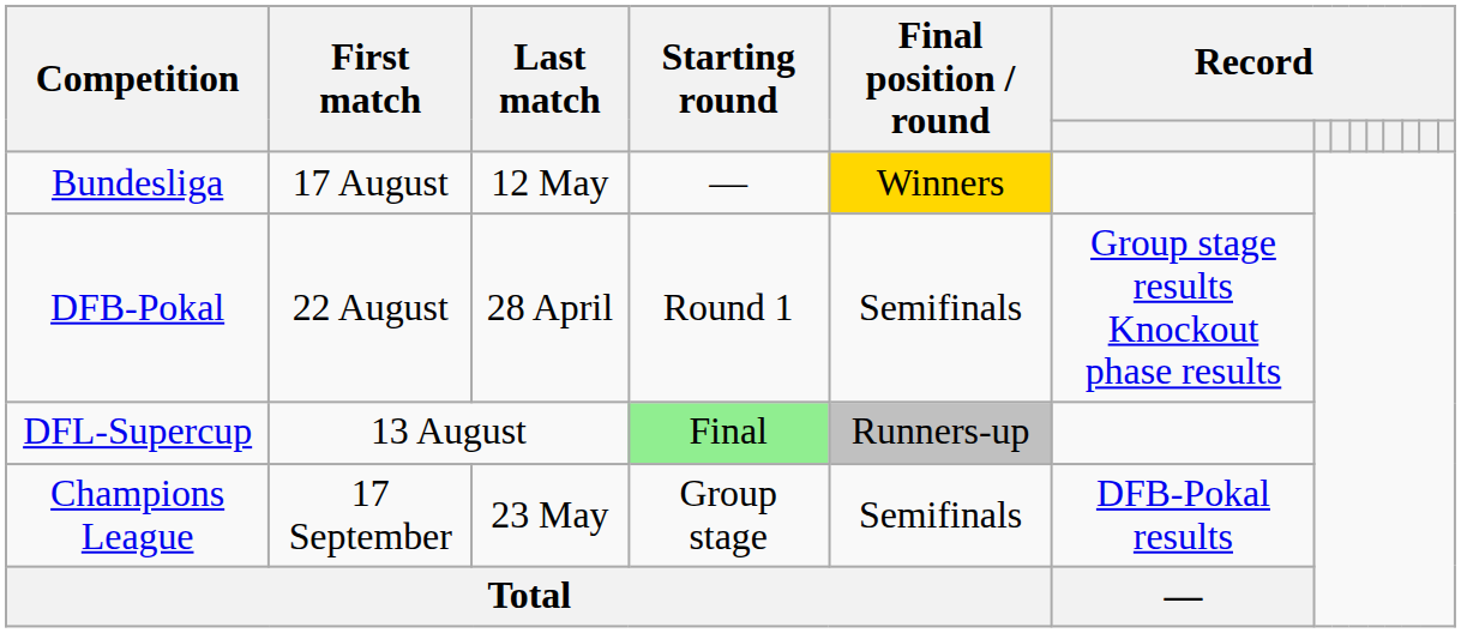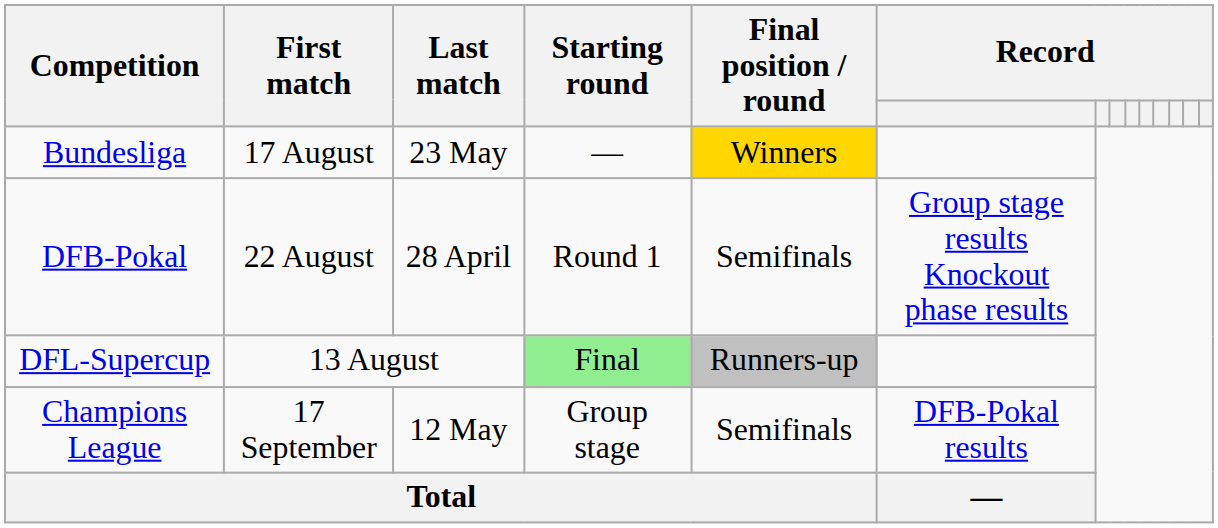Bundesliga | Last match: 12 May -> 23 May
Champions League | Last match: 23 May -> 12 May
